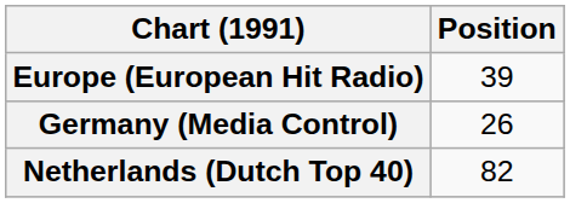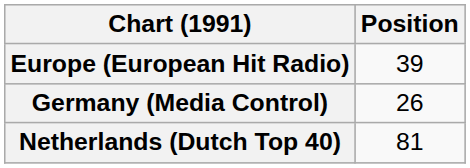Netherlands (Dutch Top 40) | Position: 82 -> 81
